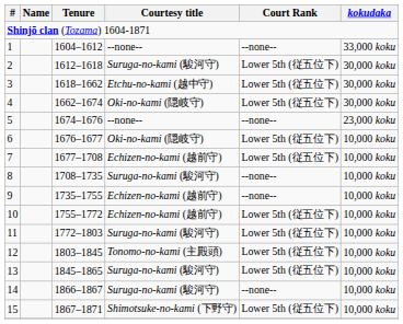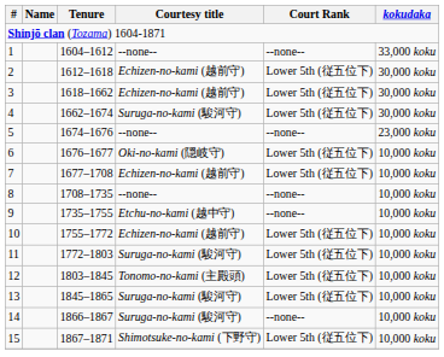2 | Courtesy title: Suruga-no-kami (駿河守) -> Echizen-no-kami (越前守)
3 | Courtesy title: Etchu-no-kami (越中守) -> Echizen-no-kami (越前守)
4 | Courtesy title: Oki-no-kami (隠岐守) -> Suruga-no-kami (駿河守)
8 | Courtesy title: Suruga-no-kami (駿河守) -> --none--
9 | Courtesy title: Echizen-no-kami (越前守) -> Etchu-no-kami (越中守)
